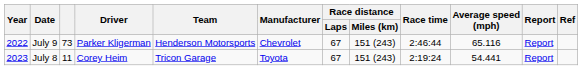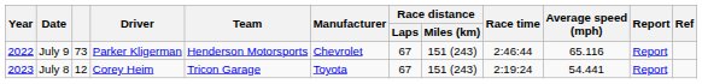July 8 | column 3: 11 -> 12
